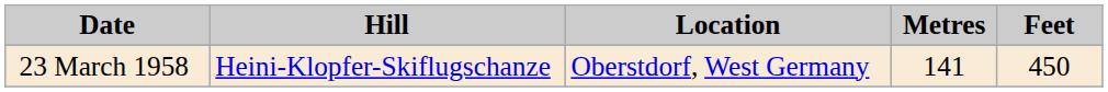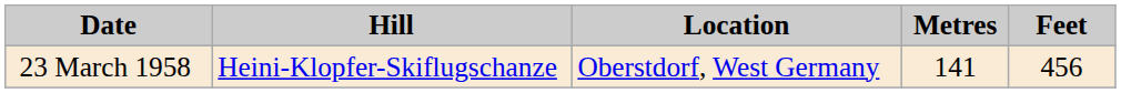23 March 1958 | Feet: 450 -> 456
